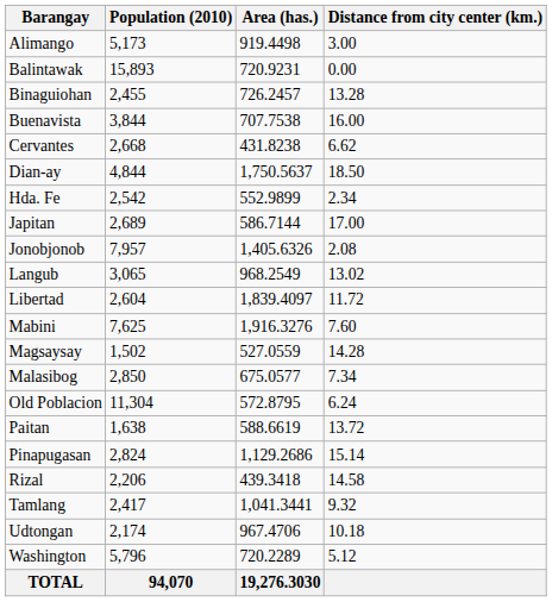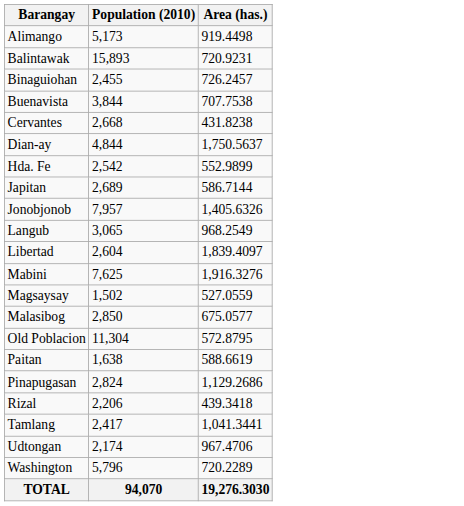- column: Distance from city center (km.) | 3.00 | 0.00 | 13.28 | 16.00 | 6.62 | 18.50 | 2.34 | 17.00 | 2.08 | 13.02 | 11.72 | 7.60 | 14.28 | 7.34 | 6.24 | 13.72 | 15.14 | 14.58 | 9.32 | 10.18 | 5.12
